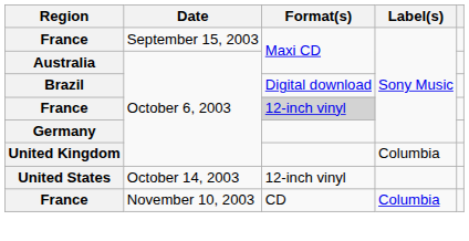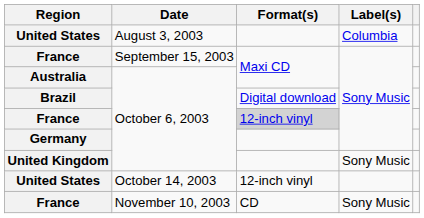+ row: United States | August 3, 2003 | Columbia
United Kingdom | Label(s): Columbia -> Sony Music
France / November 10, 2003 | Label(s): Columbia -> Sony Music
